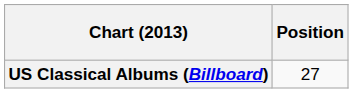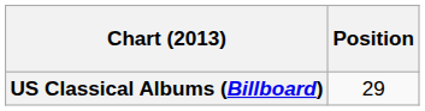US Classical Albums (Billboard) | Position: 27 -> 29
